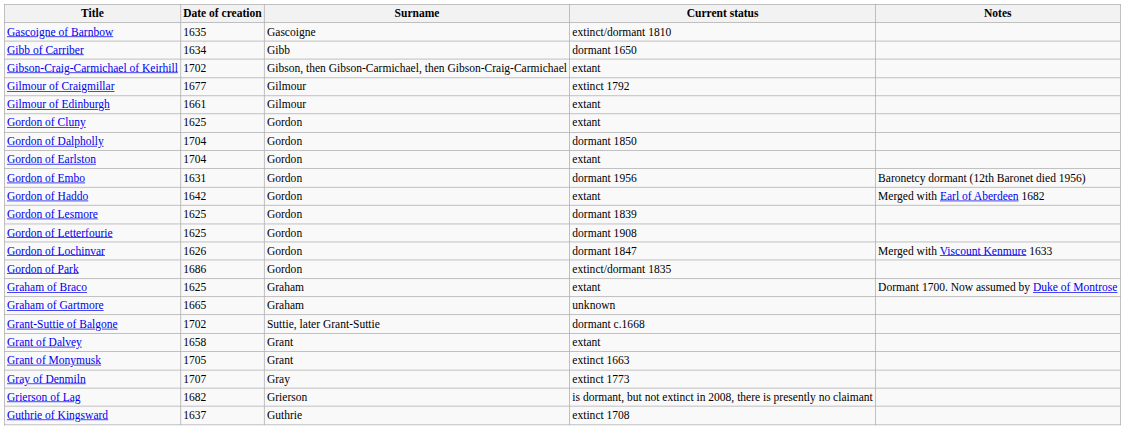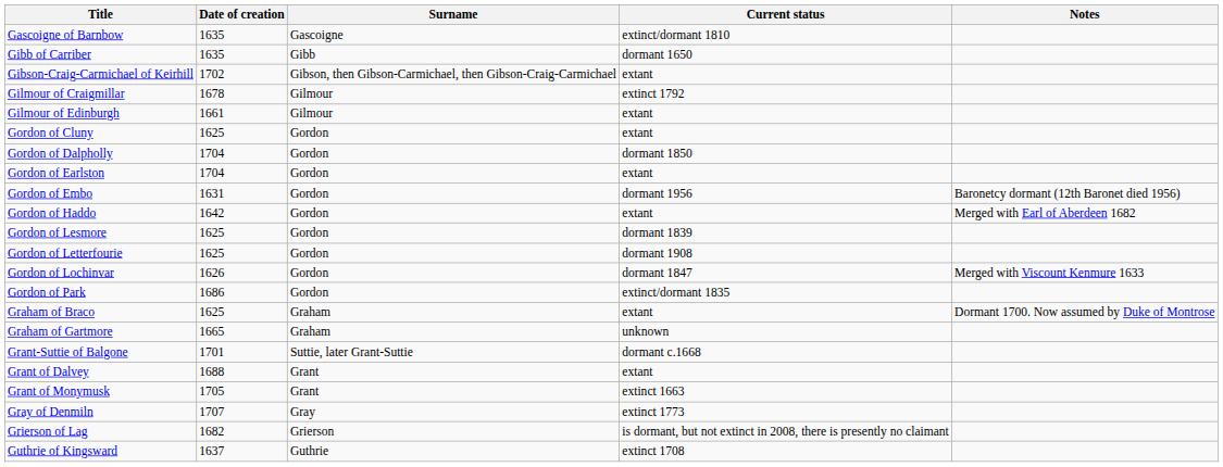Gibb of Carriber | Date of creation: 1634 -> 1635
Gilmour of Craigmillar | Date of creation: 1677 -> 1678
Grant-Suttie of Balgone | Date of creation: 1702 -> 1701
Grant of Dalvey | Date of creation: 1658 -> 1688
